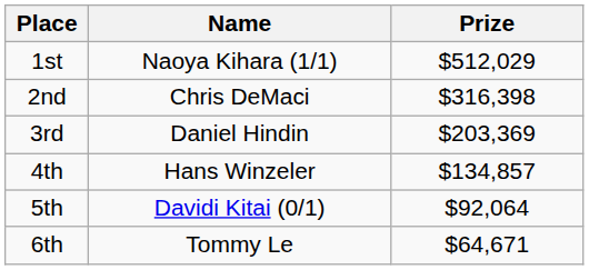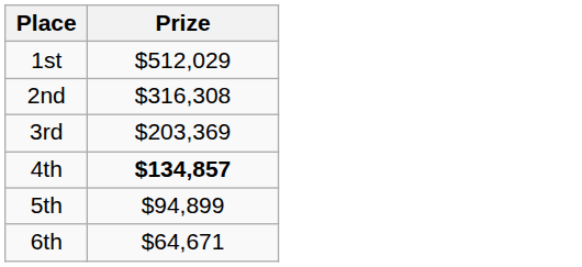- column: Name | Naoya Kihara (1/1) | Chris DeMaci | Daniel Hindin | Hans Winzeler | Davidi Kitai (0/1) | Tommy Le
2nd | Prize: $316,398 -> $316,308
4th | Prize: normal -> bold
5th | Prize: $92,064 -> $94,899
